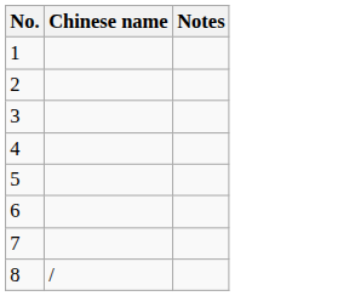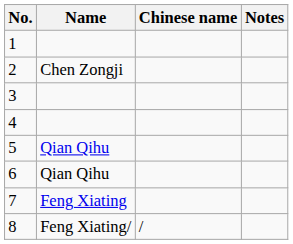+ column: Name | Chen Zongji | Qian Qihu | Qian Qihu | Feng Xiating | Feng Xiating/
